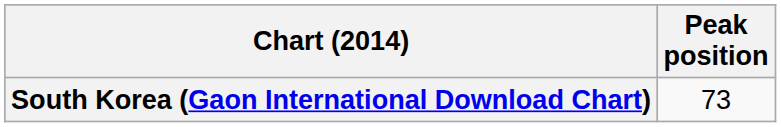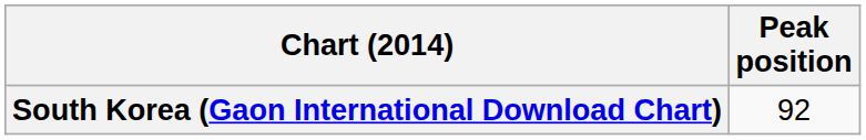South Korea (Gaon International Download Chart) | Peak position: 73 -> 92
